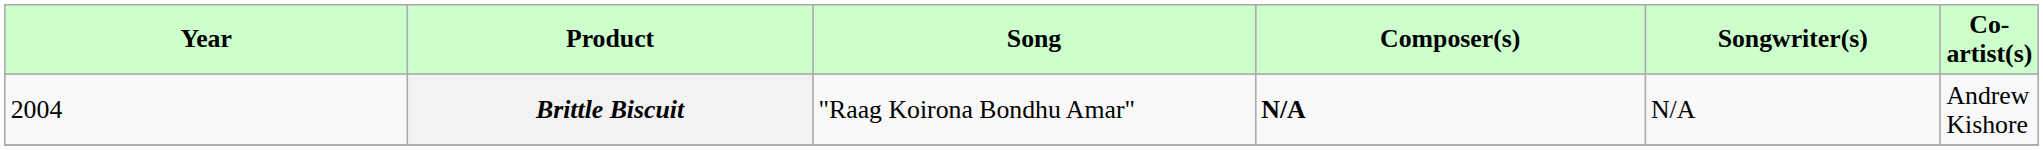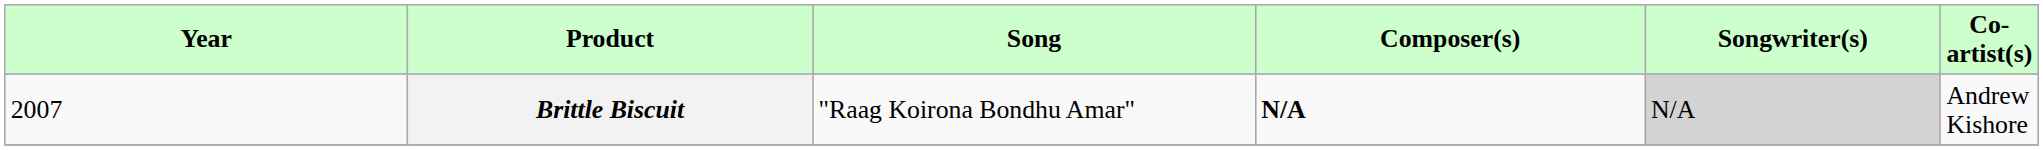Brittle Biscuit | Year: 2004 -> 2007
Brittle Biscuit | Songwriter(s): no background -> lightgrey background
